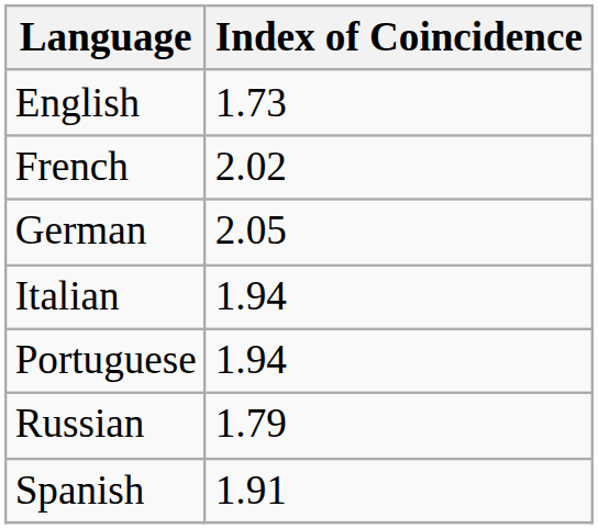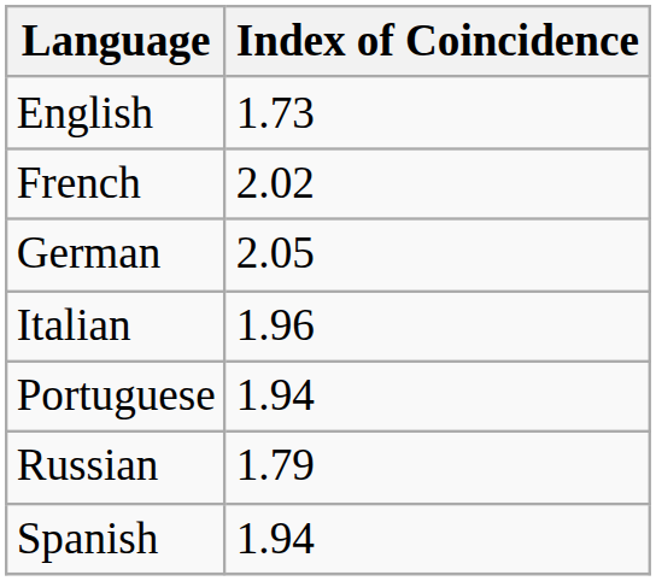Italian | Index of Coincidence: 1.94 -> 1.96
Spanish | Index of Coincidence: 1.91 -> 1.94
